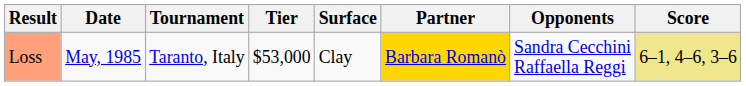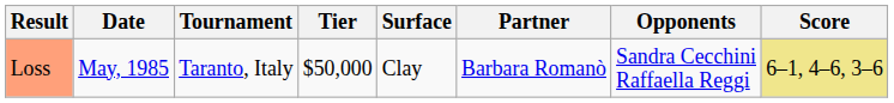Loss | Tier: $53,000 -> $50,000
Loss | Partner: gold background -> no background
